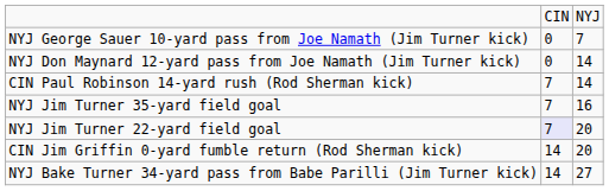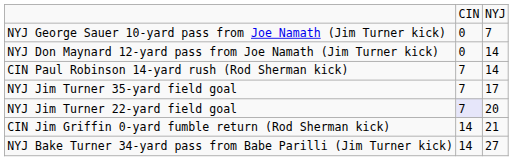NYJ Jim Turner 35-yard field goal | column 3: 16 -> 17
CIN Jim Griffin 0-yard fumble return (Rod Sherman kick) | column 3: 20 -> 21
